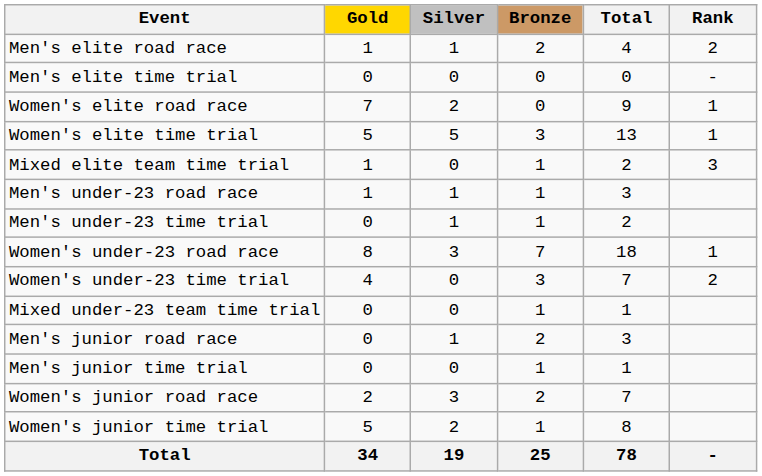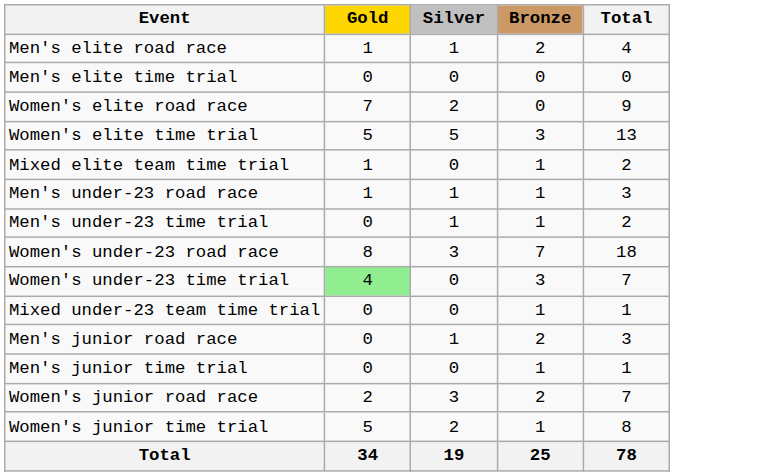- column: Rank | 2 | - | 1 | 1 | 3 | 1 | 2 | -
Women's under-23 time trial | Gold: no background -> lightgreen background
